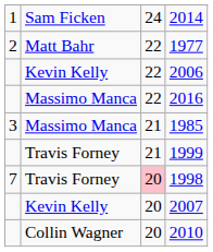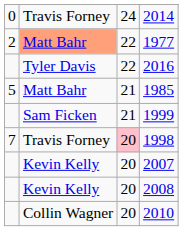2014 | column 1: 1 -> 0
2014 | column 2: Sam Ficken -> Travis Forney
1977 | column 2: no background -> lightsalmon background
- row: Kevin Kelly | 22 | 2006
2016 | column 2: Massimo Manca -> Tyler Davis
1985 | column 1: 3 -> 5
1985 | column 2: Massimo Manca -> Matt Bahr
1999 | column 2: Travis Forney -> Sam Ficken
+ row: Kevin Kelly | 20 | 2008
